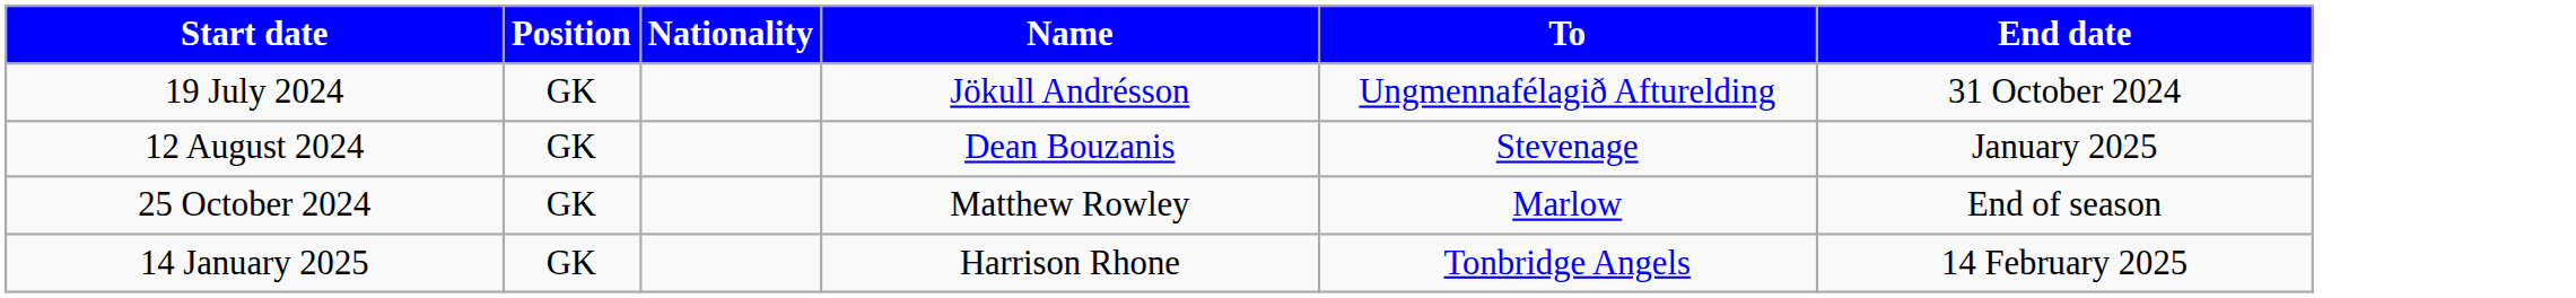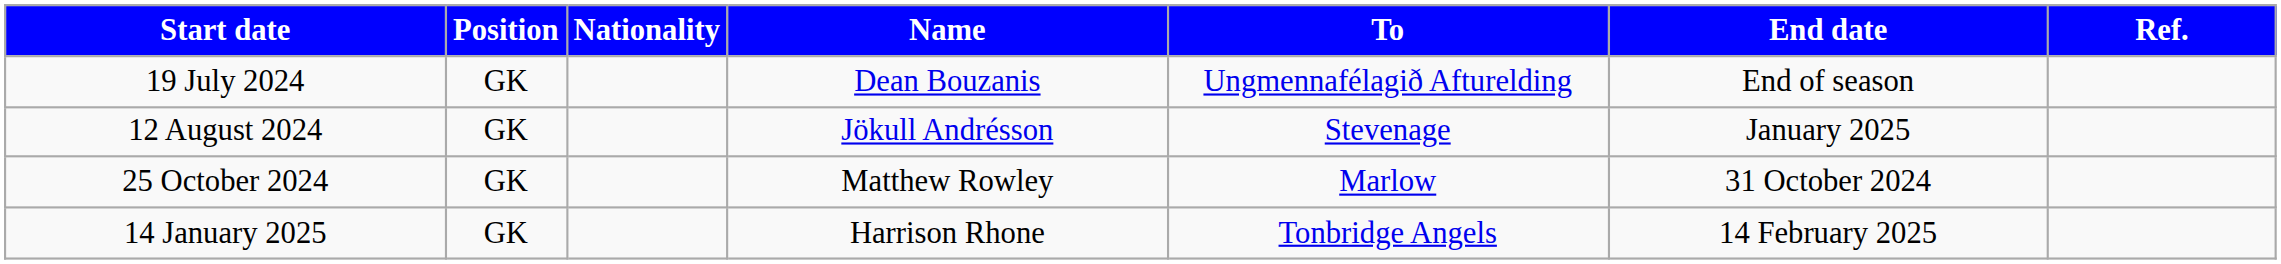+ column: Ref.
19 July 2024 | Name: Jökull Andrésson -> Dean Bouzanis
19 July 2024 | End date: 31 October 2024 -> End of season
12 August 2024 | Name: Dean Bouzanis -> Jökull Andrésson
25 October 2024 | End date: End of season -> 31 October 2024
